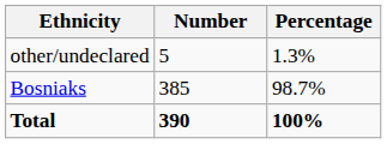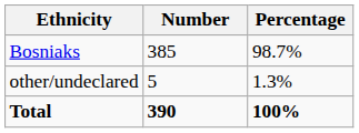rows swapped: Bosniaks <-> other/undeclared
